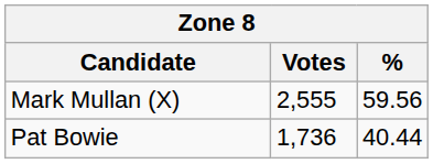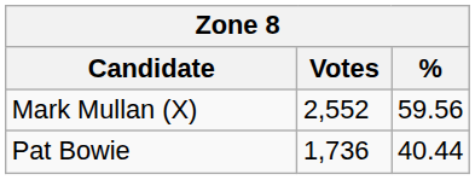Mark Mullan (X) | Votes: 2,555 -> 2,552
